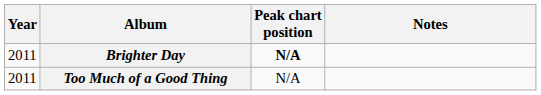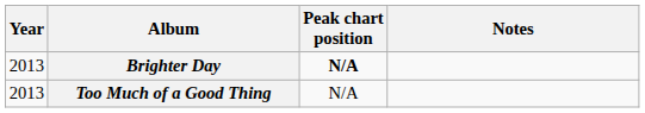Brighter Day | Year: 2011 -> 2013
Too Much of a Good Thing | Year: 2011 -> 2013
